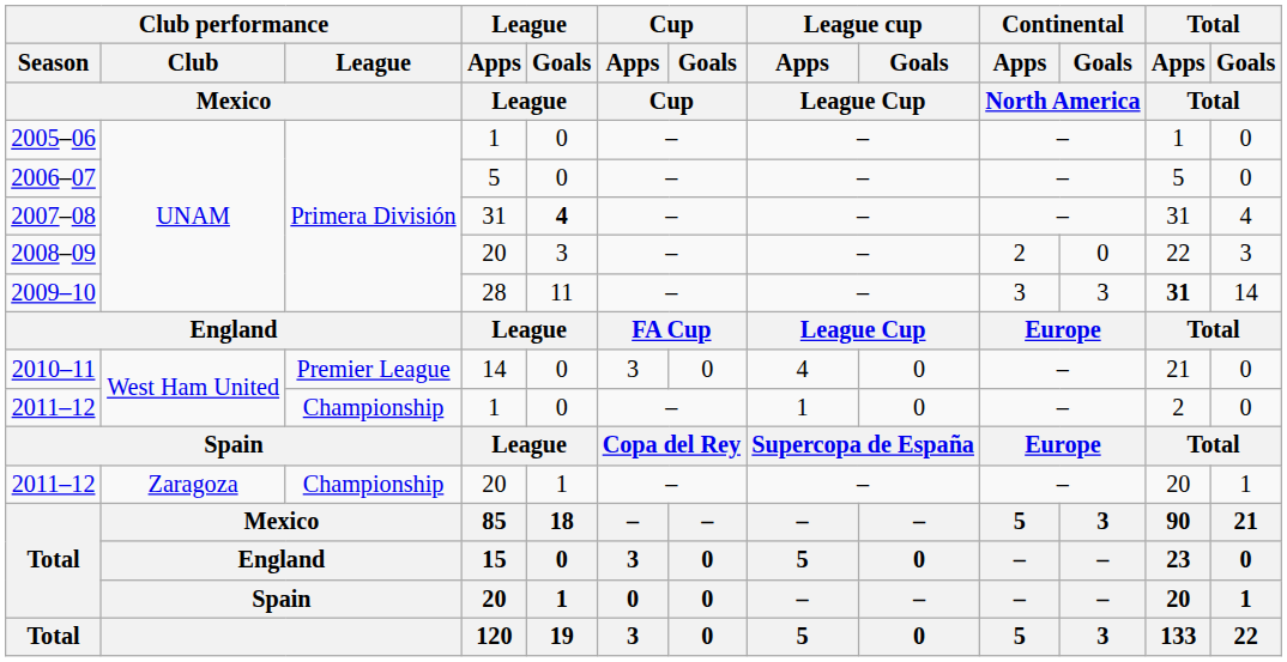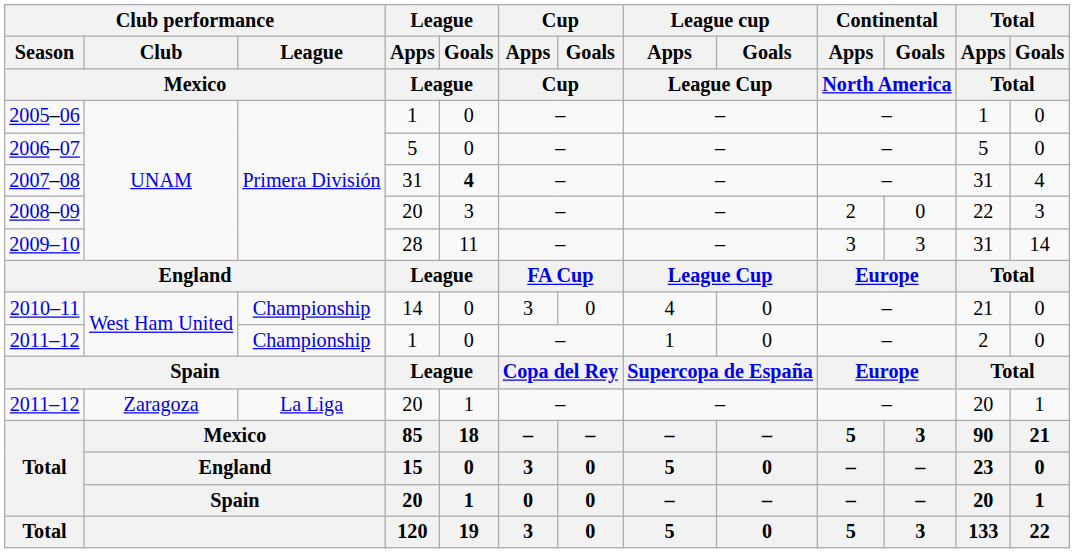2009–10 | Total / Apps / Total: bold -> normal
2010–11 | Club performance / League / Mexico: Premier League -> Championship
2011–12 / 20 | Club performance / League / Mexico: Championship -> La Liga
